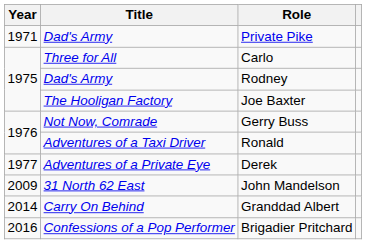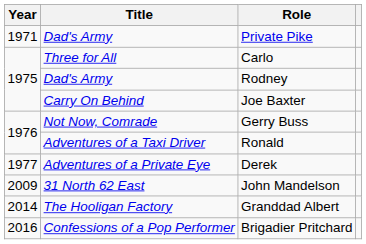Joe Baxter | Title: The Hooligan Factory -> Carry On Behind
Granddad Albert | Title: Carry On Behind -> The Hooligan Factory
